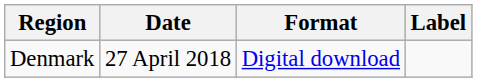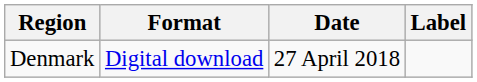columns swapped: Date <-> Format
